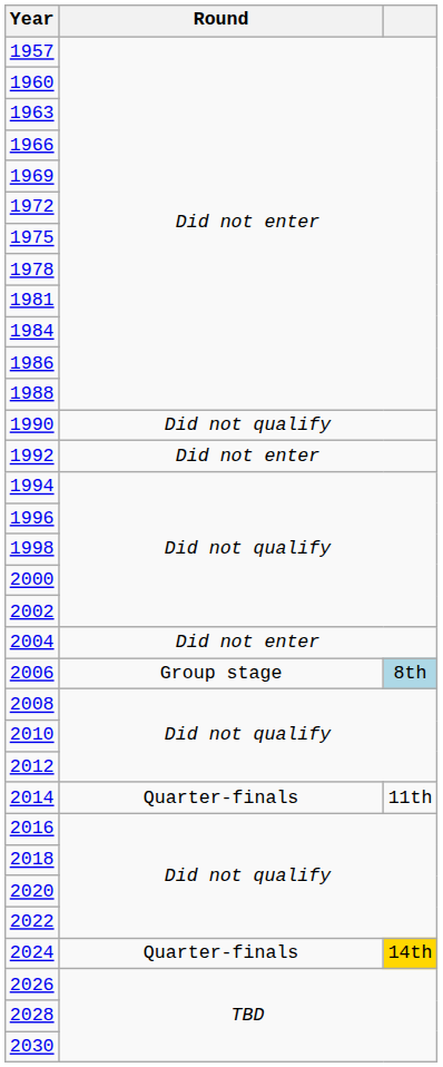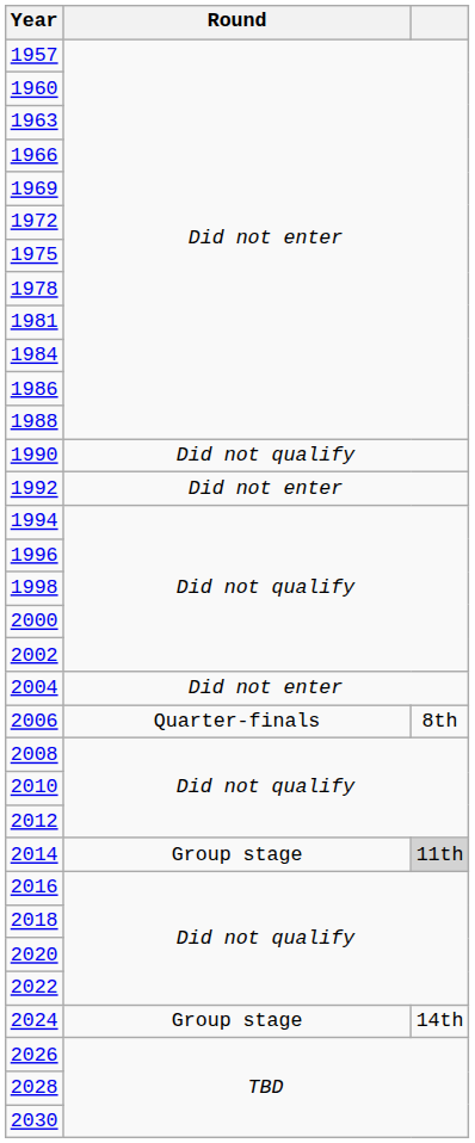2006 | Round: Group stage -> Quarter-finals
2006 | column 3: lightblue background -> no background
2014 | Round: Quarter-finals -> Group stage
2014 | column 3: no background -> lightgrey background
2024 | Round: Quarter-finals -> Group stage
2024 | column 3: gold background -> no background
